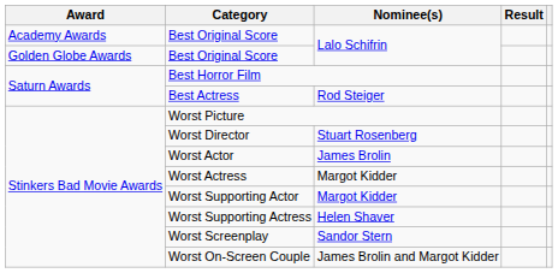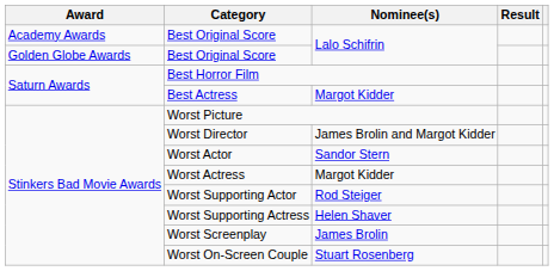Best Actress | Nominee(s): Rod Steiger -> Margot Kidder
Worst Director | Nominee(s): Stuart Rosenberg -> James Brolin and Margot Kidder
Worst Actor | Nominee(s): James Brolin -> Sandor Stern
Worst Supporting Actor | Nominee(s): Margot Kidder -> Rod Steiger
Worst Screenplay | Nominee(s): Sandor Stern -> James Brolin
Worst On-Screen Couple | Nominee(s): James Brolin and Margot Kidder -> Stuart Rosenberg
